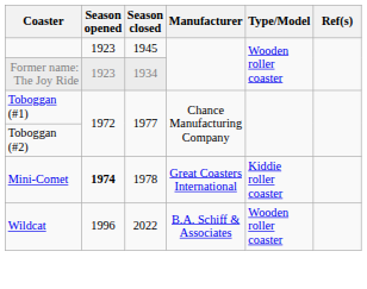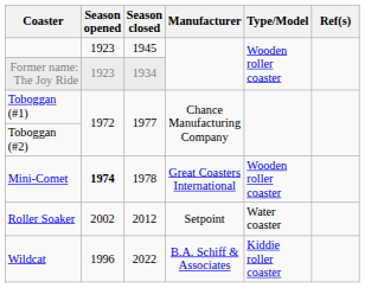Mini-Comet | Type/Model: Kiddie roller coaster -> Wooden roller coaster
+ row: Roller Soaker | 2002 | 2012 | Setpoint | Water coaster
Wildcat | Type/Model: Wooden roller coaster -> Kiddie roller coaster
